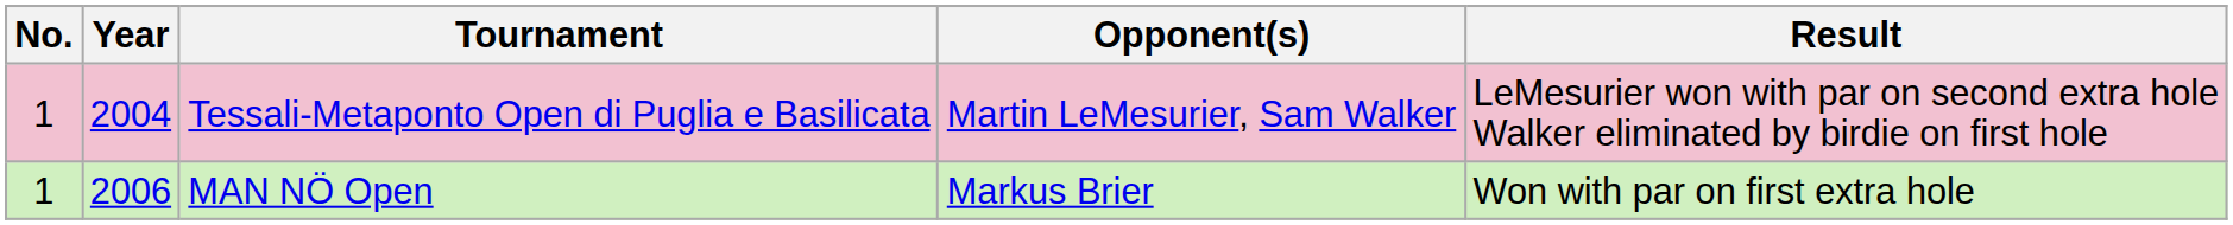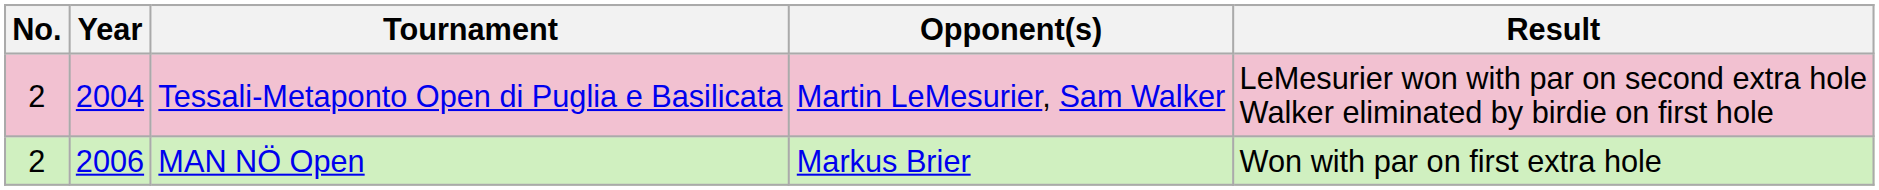Tessali-Metaponto Open di Puglia e Basilicata | No.: 1 -> 2
MAN NÖ Open | No.: 1 -> 2
